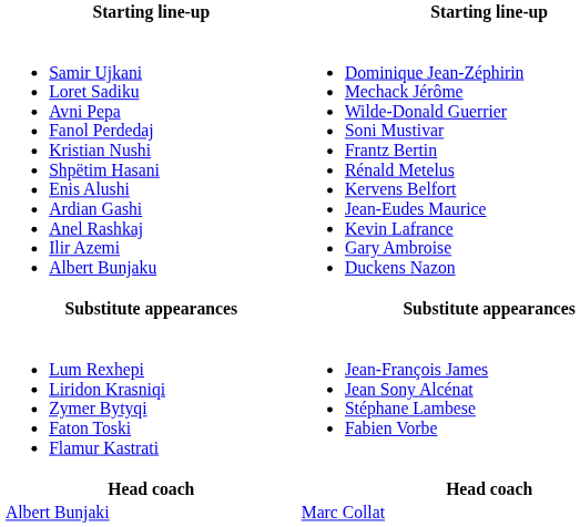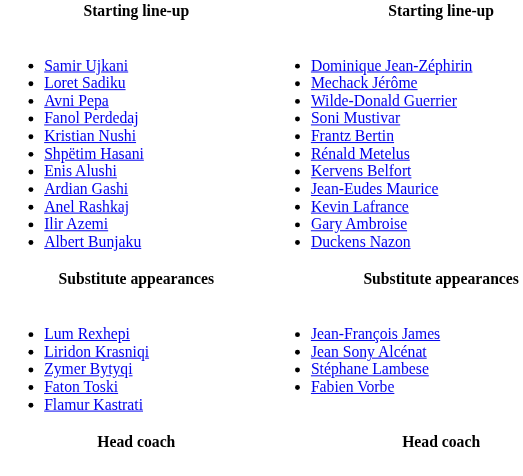- row: Albert Bunjaki | Marc Collat
